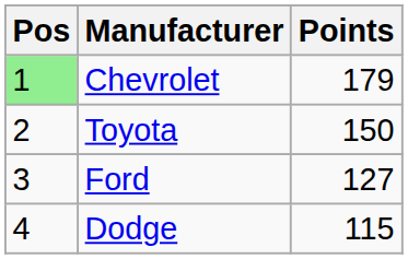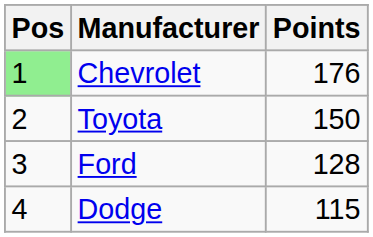Chevrolet | Points: 179 -> 176
Ford | Points: 127 -> 128
